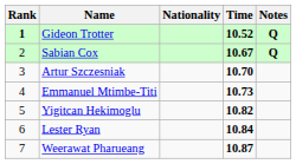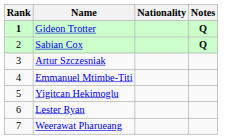- column: Time | 10.52 | 10.67 | 10.70 | 10.73 | 10.82 | 10.84 | 10.87
